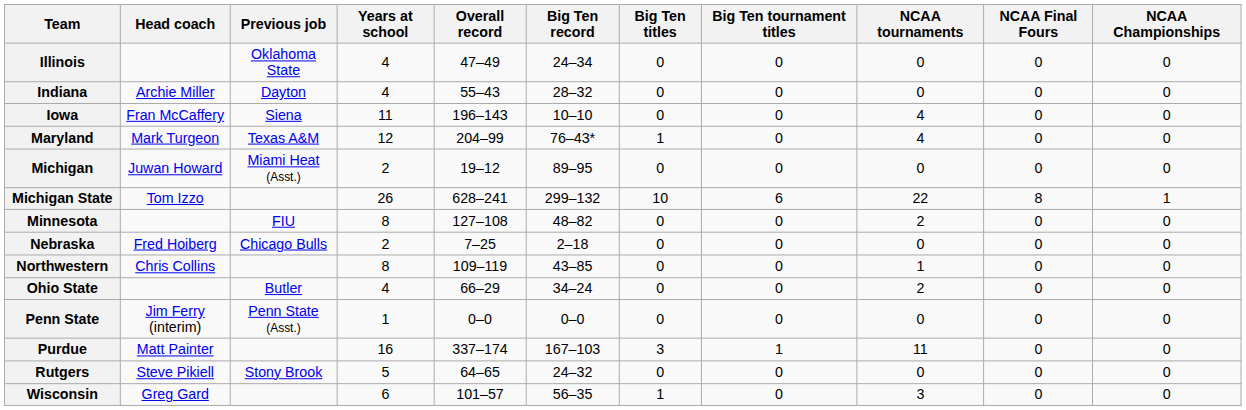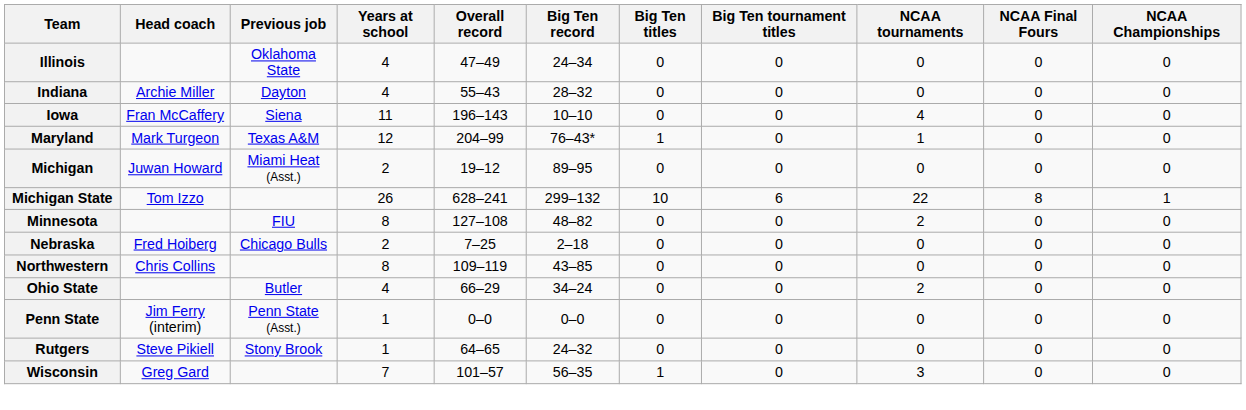Maryland | NCAA tournaments: 4 -> 1
Northwestern | NCAA tournaments: 1 -> 0
- row: Purdue | Matt Painter | 16 | 337–174 | 167–103 | 3 | 1 | 11 | 0 | 0
Rutgers | Years at school: 5 -> 1
Wisconsin | Years at school: 6 -> 7
